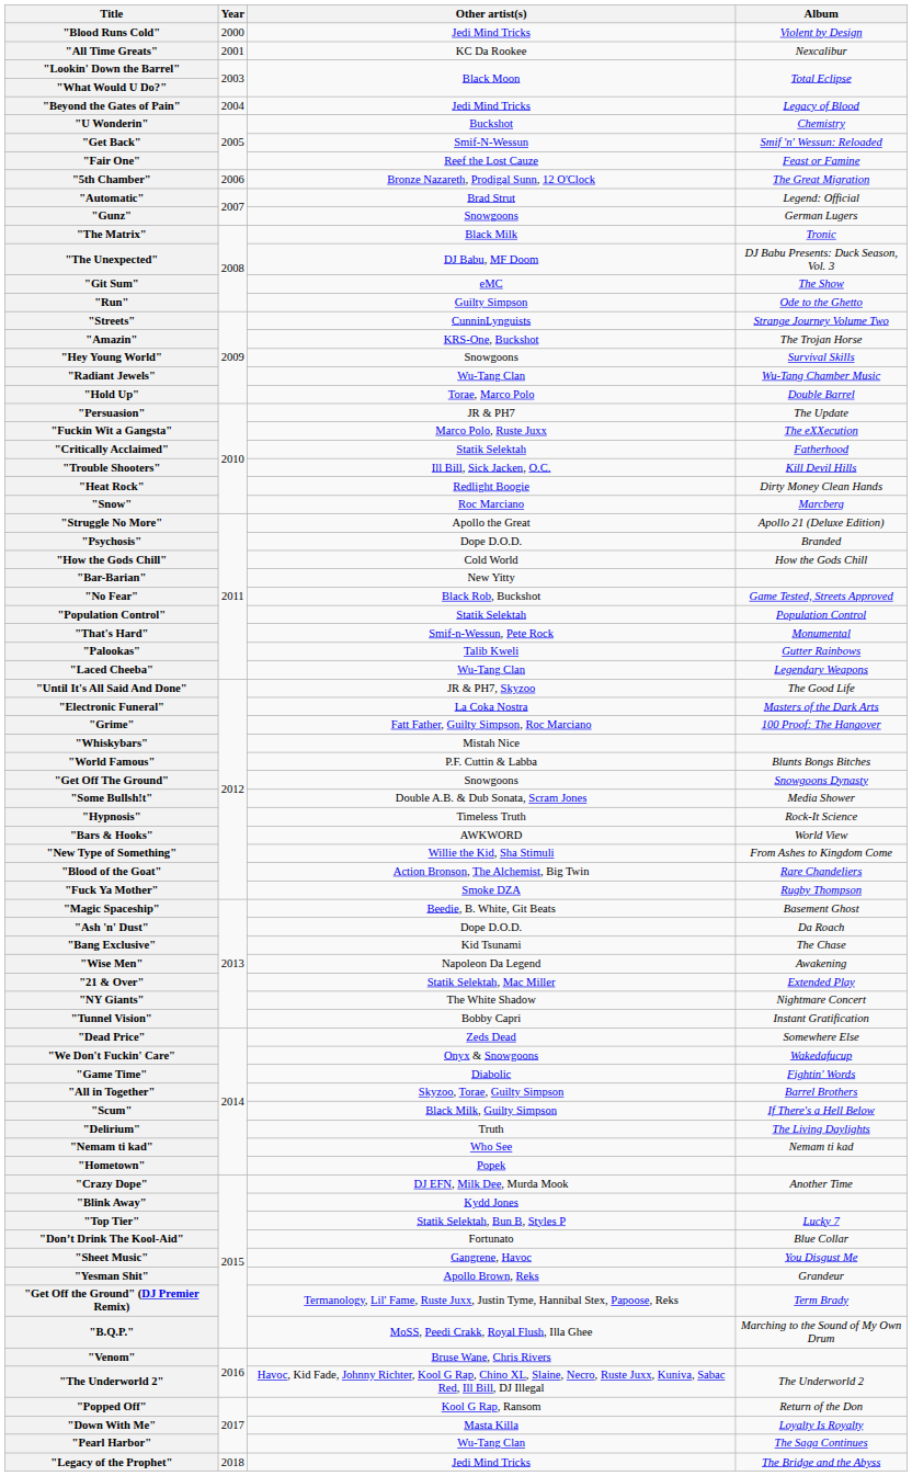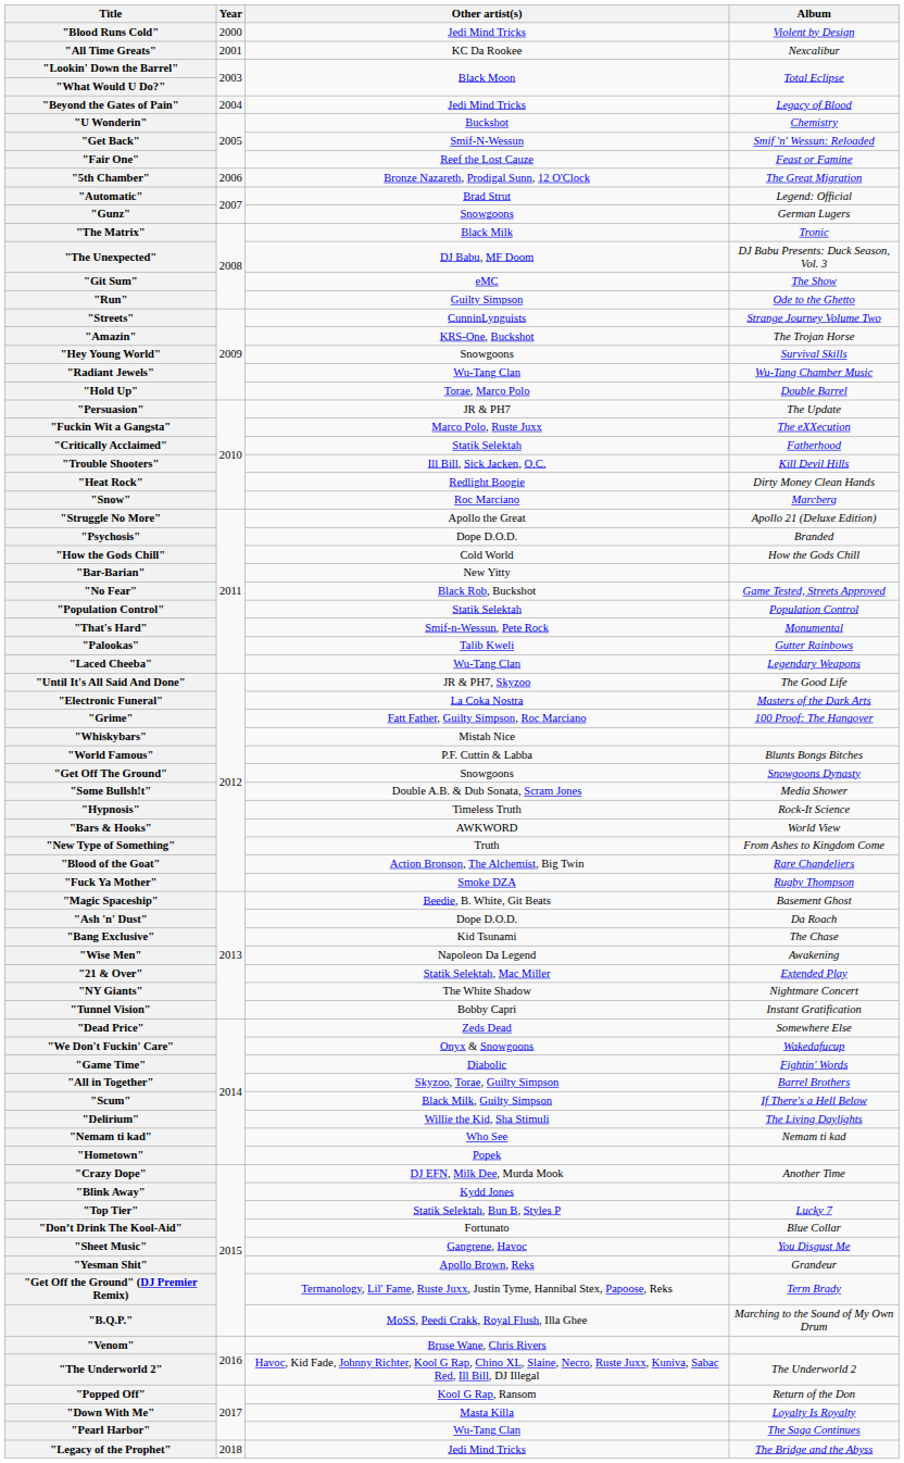"New Type of Something" | Other artist(s): Willie the Kid, Sha Stimuli -> Truth
"Delirium" | Other artist(s): Truth -> Willie the Kid, Sha Stimuli
